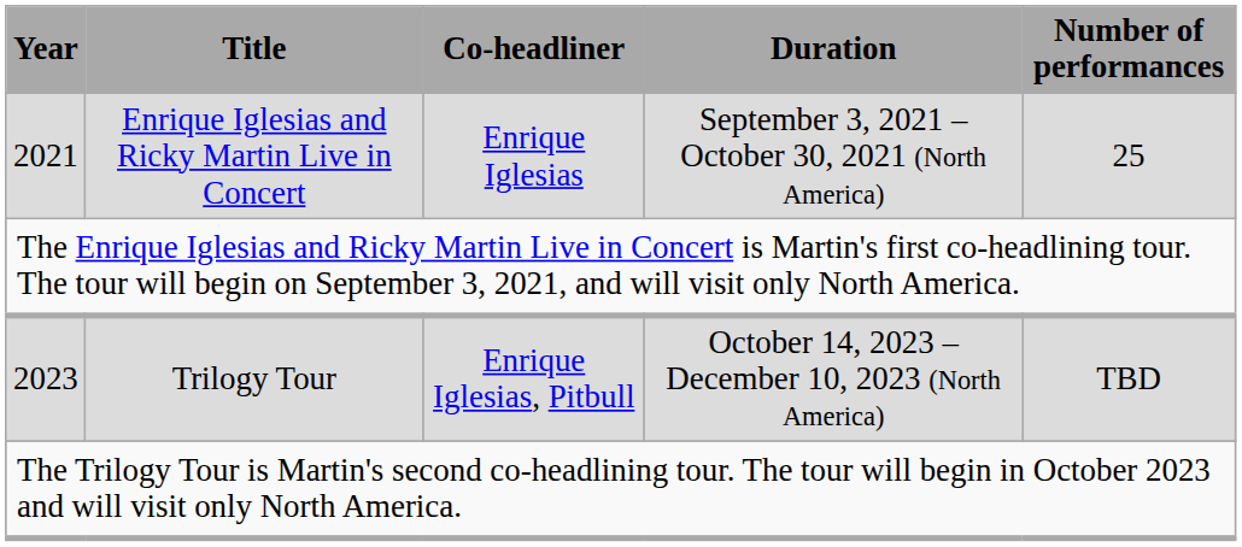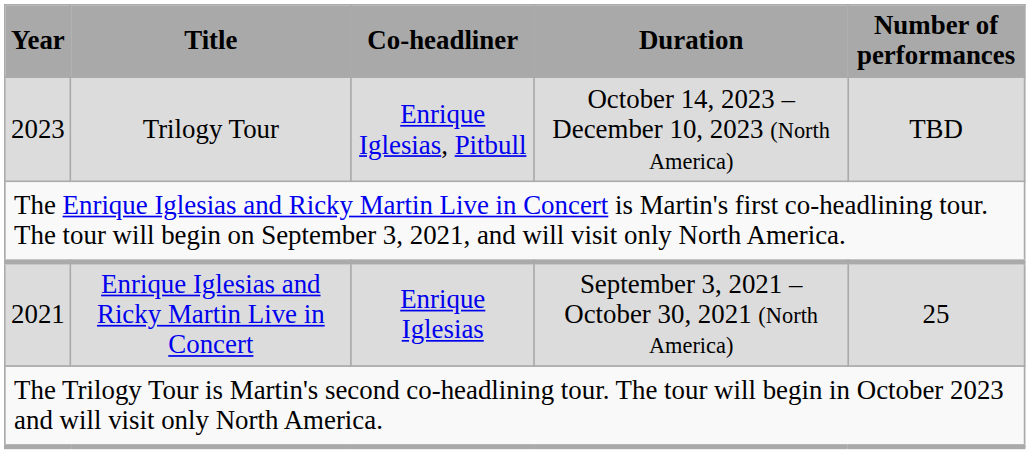rows swapped: 2021 <-> 2023
